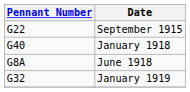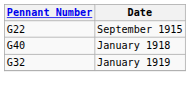- row: G8A | June 1918
